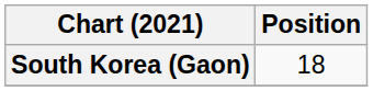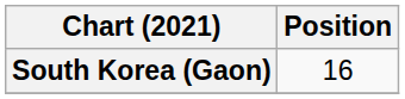South Korea (Gaon) | Position: 18 -> 16
